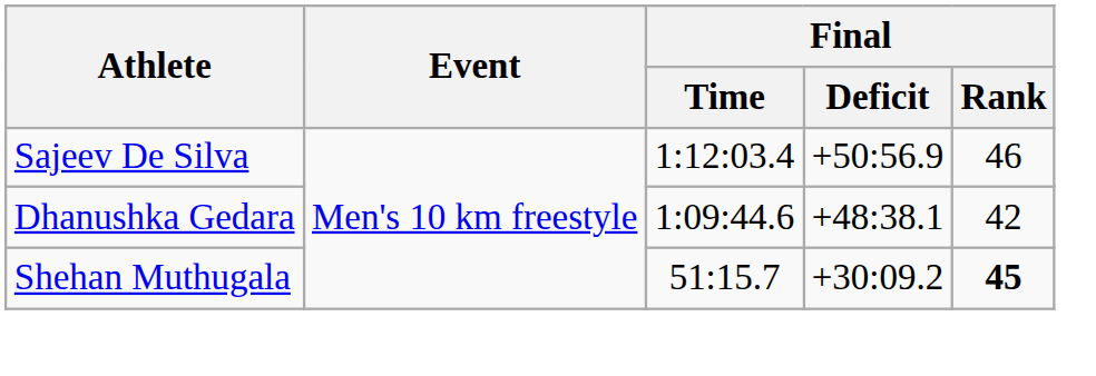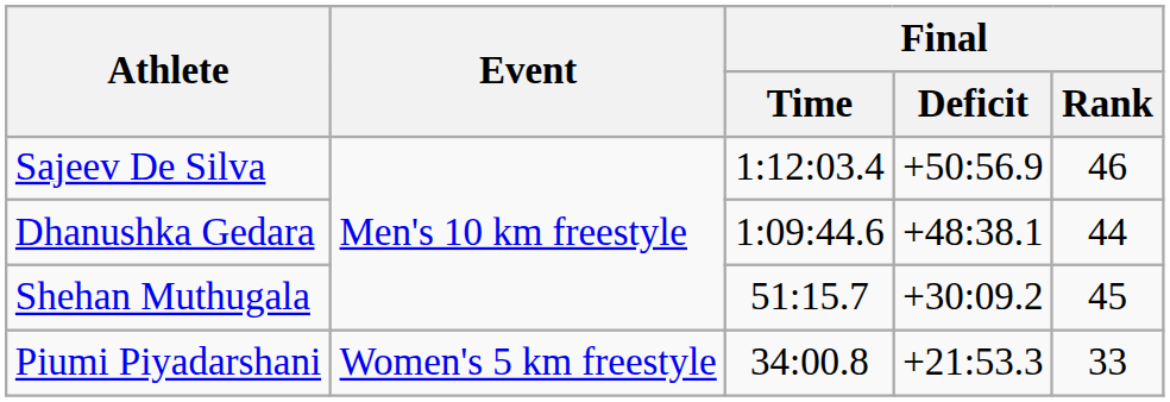Dhanushka Gedara | Final / Rank: 42 -> 44
Shehan Muthugala | Final / Rank: bold -> normal
+ row: Piumi Piyadarshani | Women's 5 km freestyle | 34:00.8 | +21:53.3 | 33
